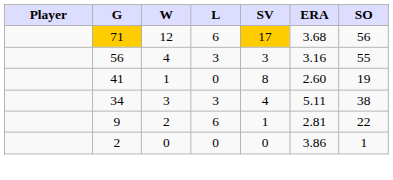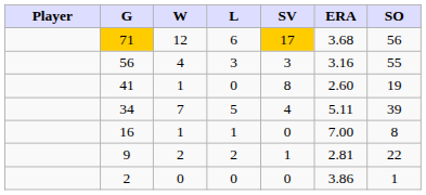34 | W: 3 -> 7
34 | L: 3 -> 5
34 | SO: 38 -> 39
+ row: 16 | 1 | 1 | 0 | 7.00 | 8
9 | L: 6 -> 2
